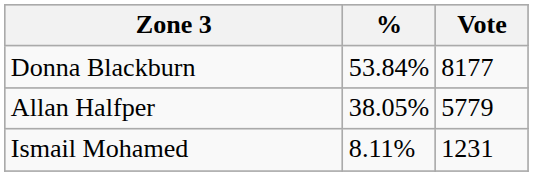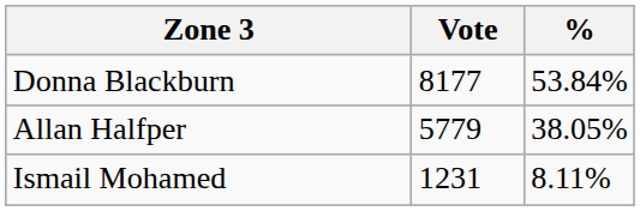columns swapped: Vote <-> %
